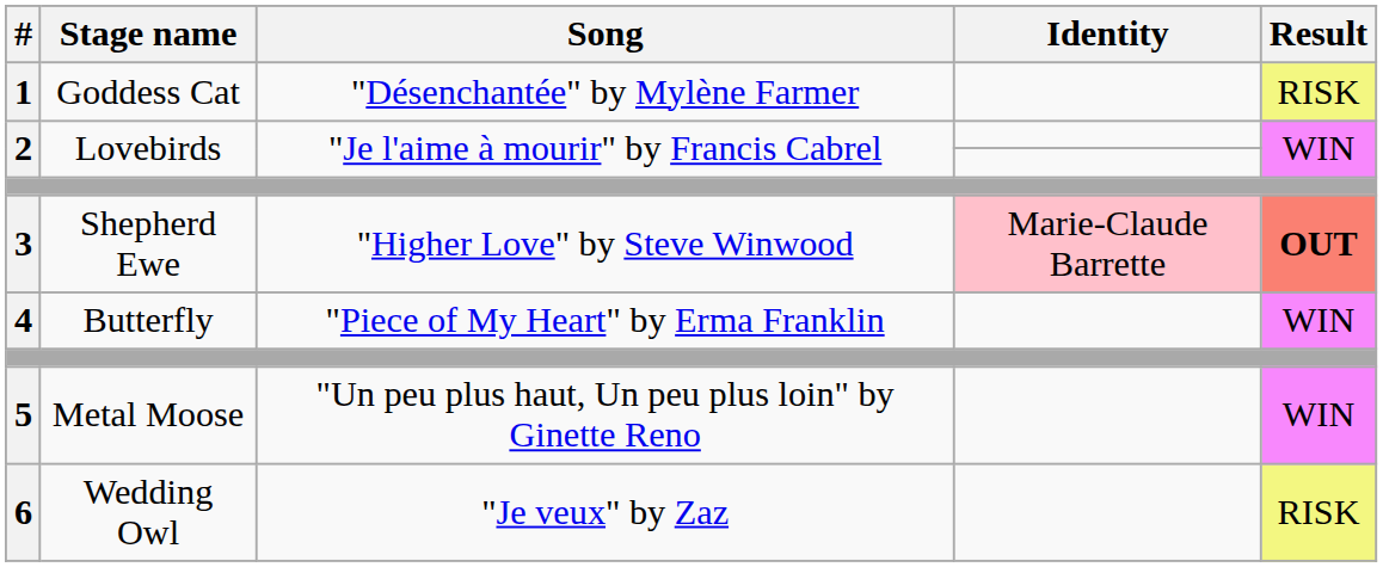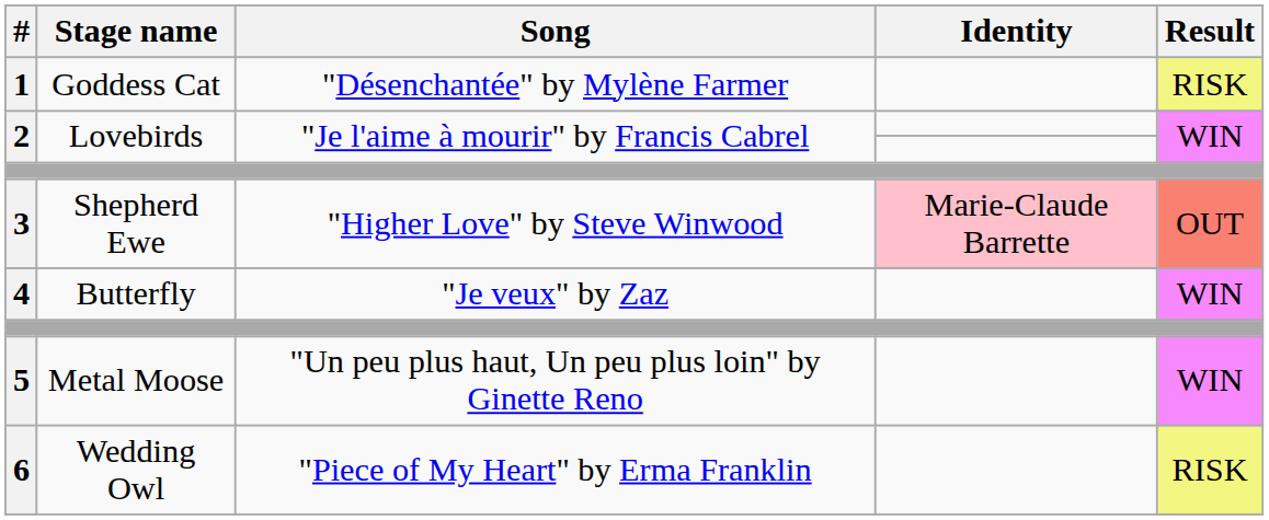3 | Result: bold -> normal
4 | Song: "Piece of My Heart" by Erma Franklin -> "Je veux" by Zaz
6 | Song: "Je veux" by Zaz -> "Piece of My Heart" by Erma Franklin
